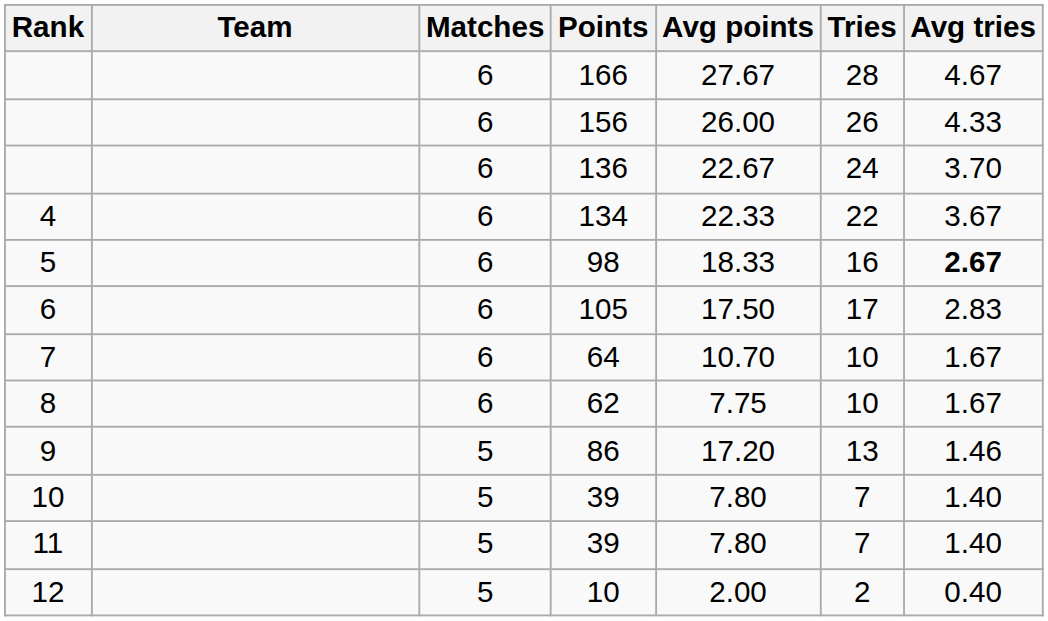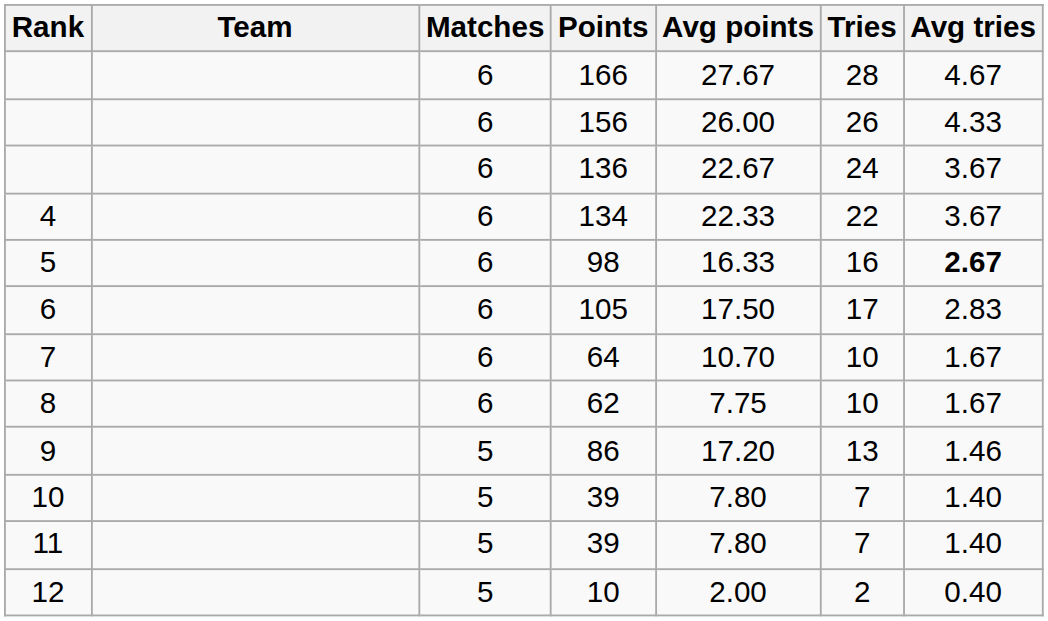136 | Avg tries: 3.70 -> 3.67
98 | Avg points: 18.33 -> 16.33
